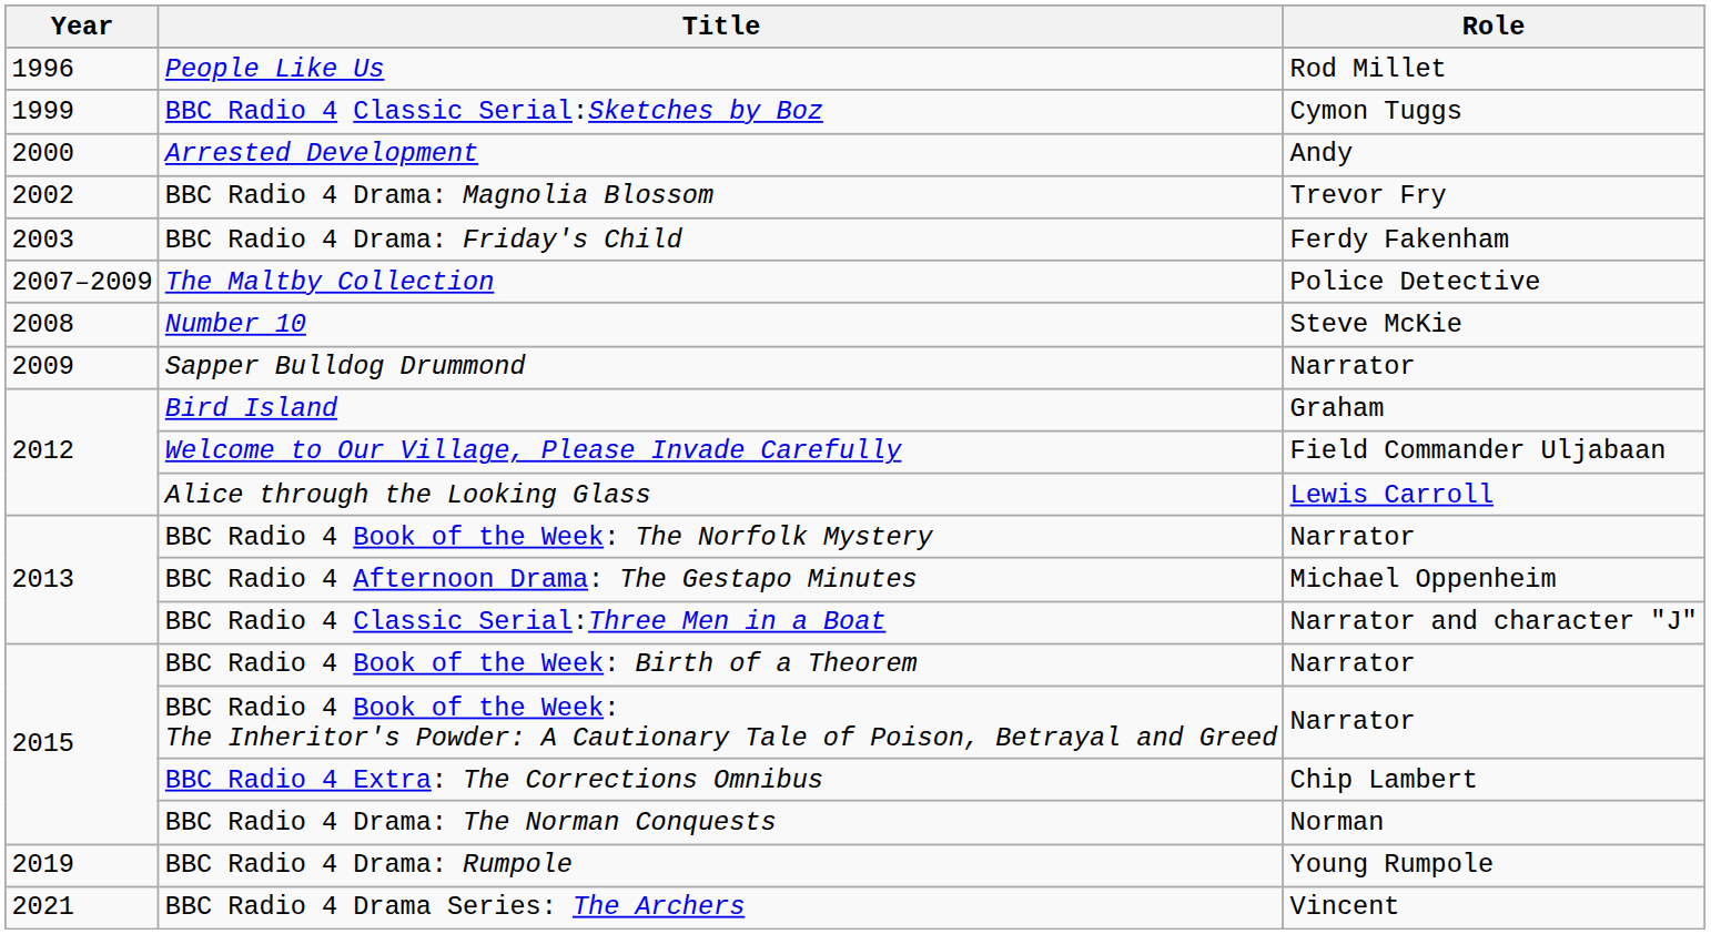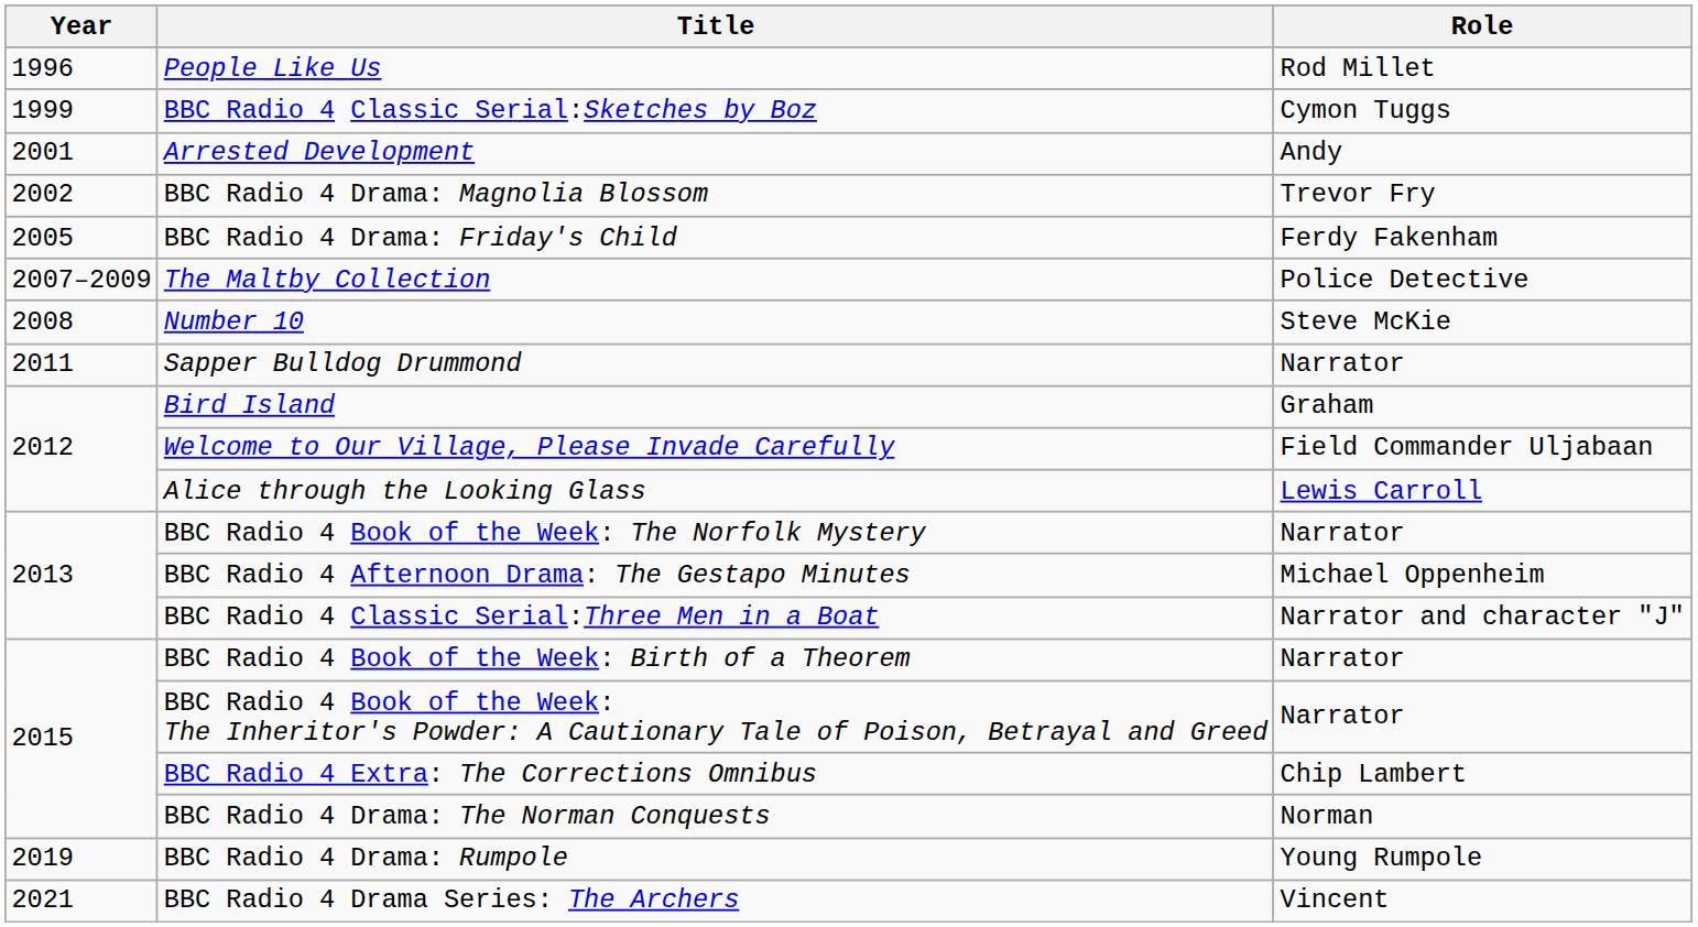Arrested Development | Year: 2000 -> 2001
BBC Radio 4 Drama: Friday's Child | Year: 2003 -> 2005
Sapper Bulldog Drummond | Year: 2009 -> 2011
